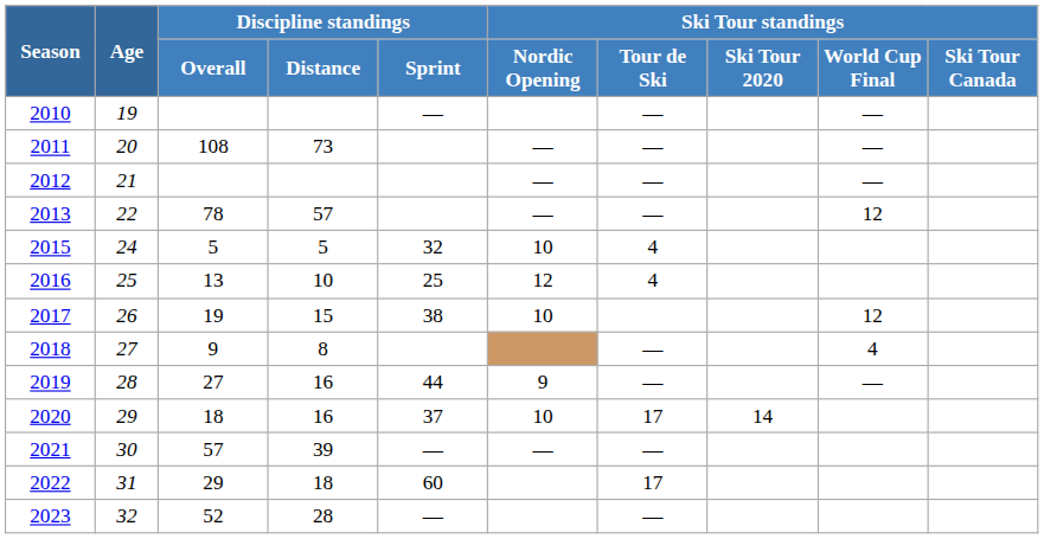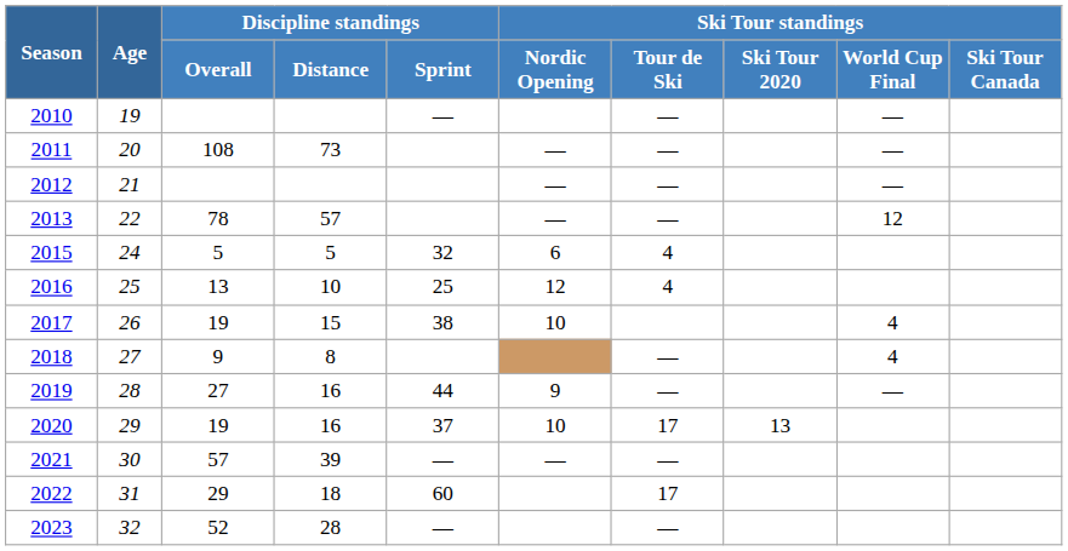2015 | Ski Tour standings / Nordic Opening: 10 -> 6
2017 | Ski Tour standings / World Cup Final: 12 -> 4
2020 | Discipline standings / Overall: 18 -> 19
2020 | Ski Tour standings / Ski Tour 2020: 14 -> 13
